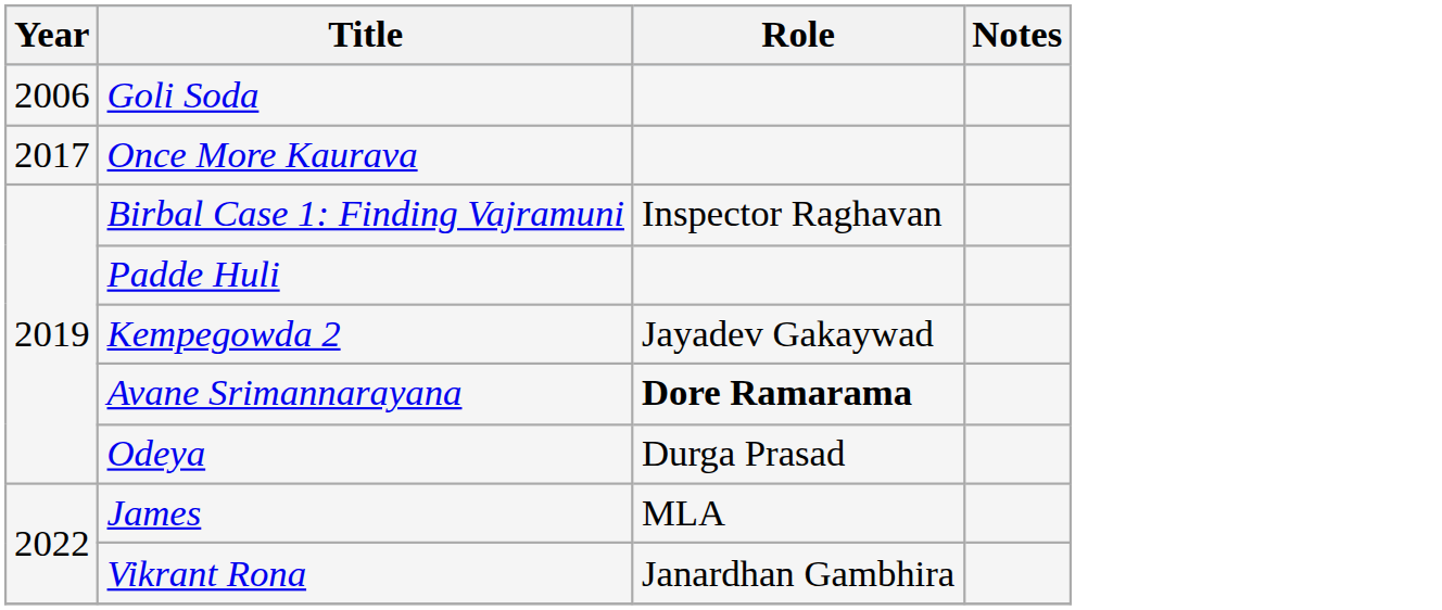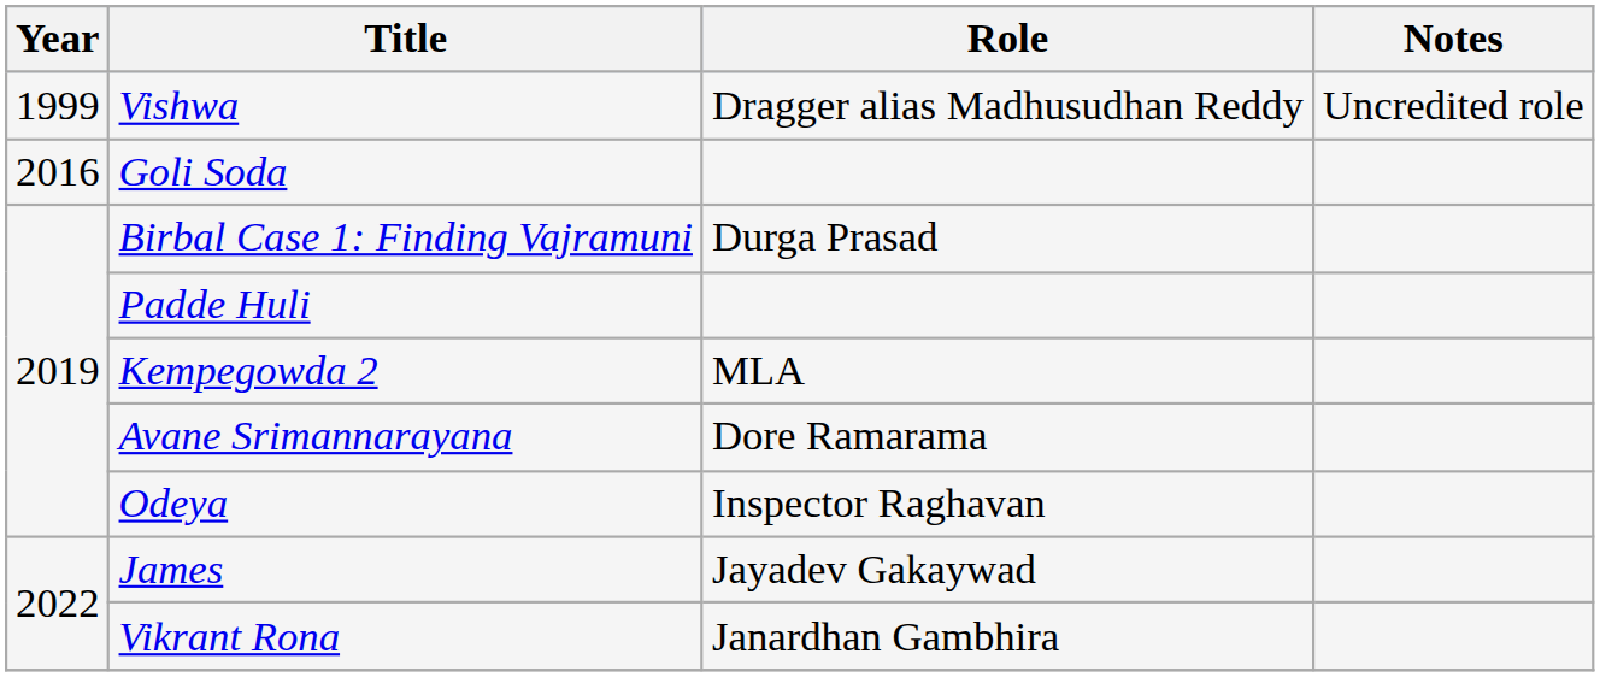+ row: 1999 | Vishwa | Dragger alias Madhusudhan Reddy | Uncredited role
Goli Soda | Year: 2006 -> 2016
- row: 2017 | Once More Kaurava
Birbal Case 1: Finding Vajramuni | Role: Inspector Raghavan -> Durga Prasad
Kempegowda 2 | Role: Jayadev Gakaywad -> MLA
Avane Srimannarayana | Role: bold -> normal
Odeya | Role: Durga Prasad -> Inspector Raghavan
James | Role: MLA -> Jayadev Gakaywad
